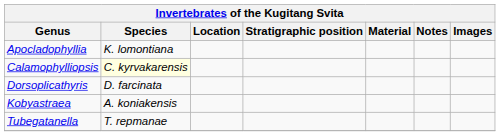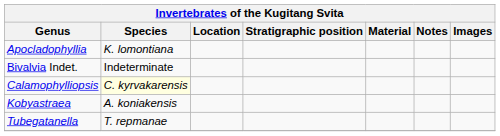+ row: Bivalvia Indet. | Indeterminate
- row: Dorsoplicathyris | D. farcinata
